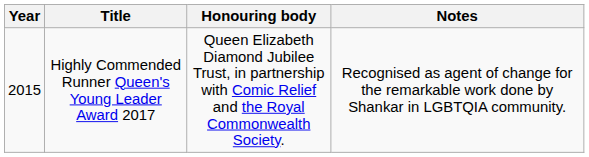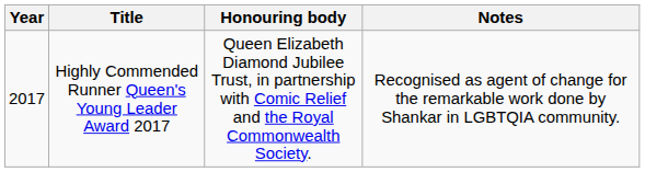Highly Commended Runner Queen's Young Leader Award 2017 | Year: 2015 -> 2017
